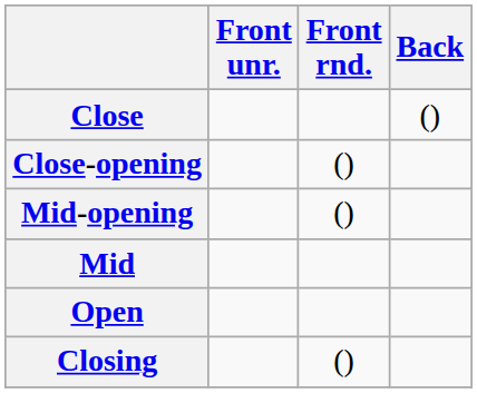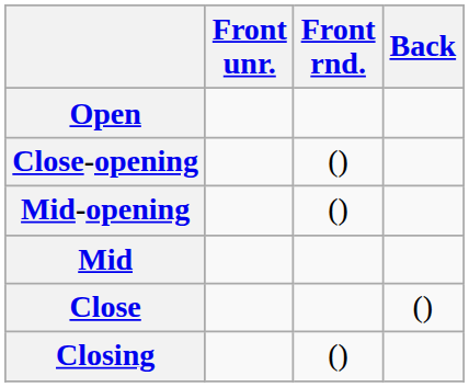rows swapped: Close <-> Open
